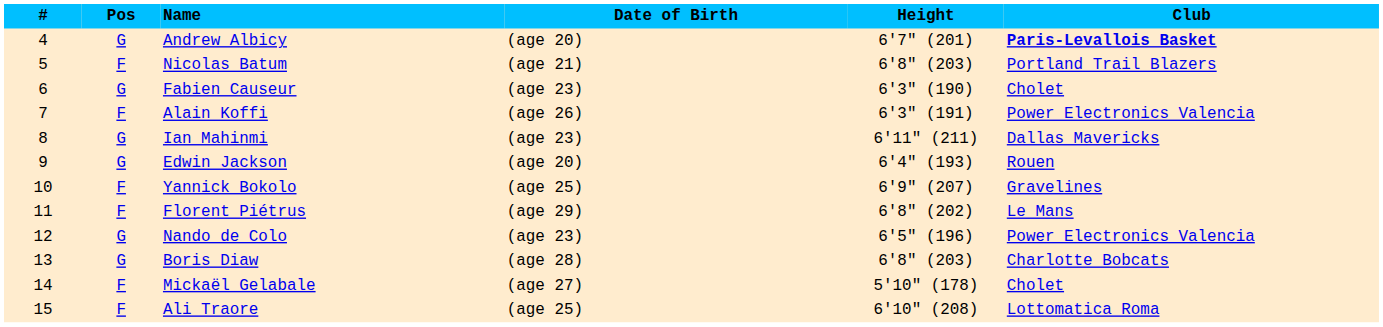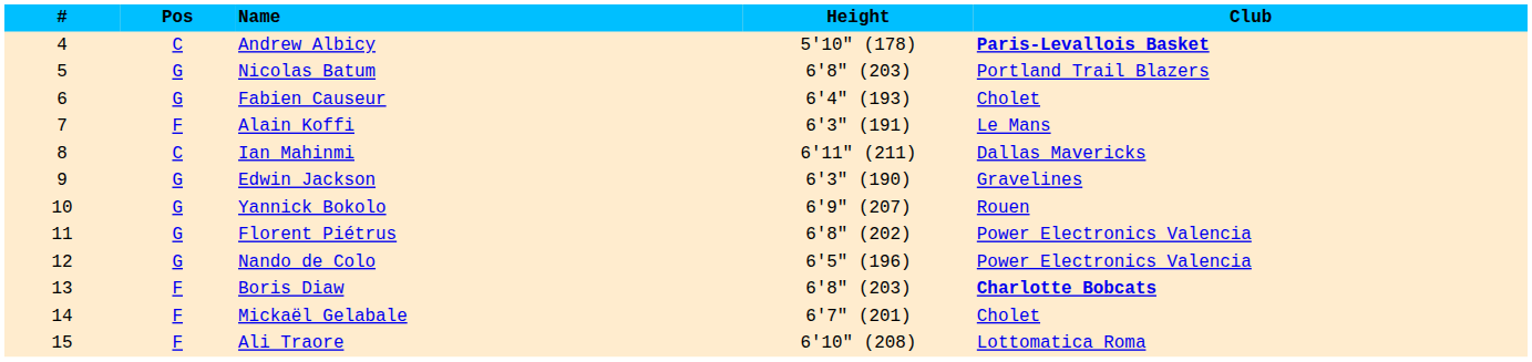- column: Date of Birth | (age 20) | (age 21) | (age 23) | (age 26) | (age 23) | (age 20) | (age 25) | (age 29) | (age 23) | (age 28) | (age 27) | (age 25)
Andrew Albicy | Pos: G -> C
Andrew Albicy | Height: 6'7" (201) -> 5'10" (178)
Nicolas Batum | Pos: F -> G
Fabien Causeur | Height: 6'3" (190) -> 6'4" (193)
Alain Koffi | Club: Power Electronics Valencia -> Le Mans
Ian Mahinmi | Pos: G -> C
Edwin Jackson | Height: 6'4" (193) -> 6'3" (190)
Edwin Jackson | Club: Rouen -> Gravelines
Yannick Bokolo | Pos: F -> G
Yannick Bokolo | Club: Gravelines -> Rouen
Florent Piétrus | Pos: F -> G
Florent Piétrus | Club: Le Mans -> Power Electronics Valencia
Boris Diaw | Pos: G -> F
Boris Diaw | Club: normal -> bold
Mickaël Gelabale | Height: 5'10" (178) -> 6'7" (201)
